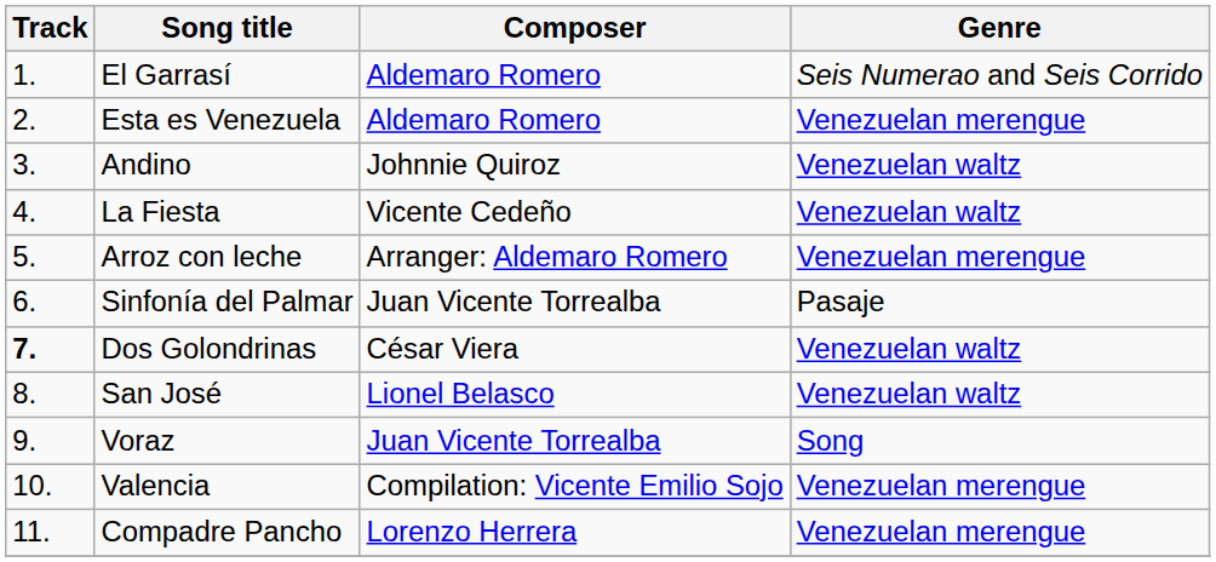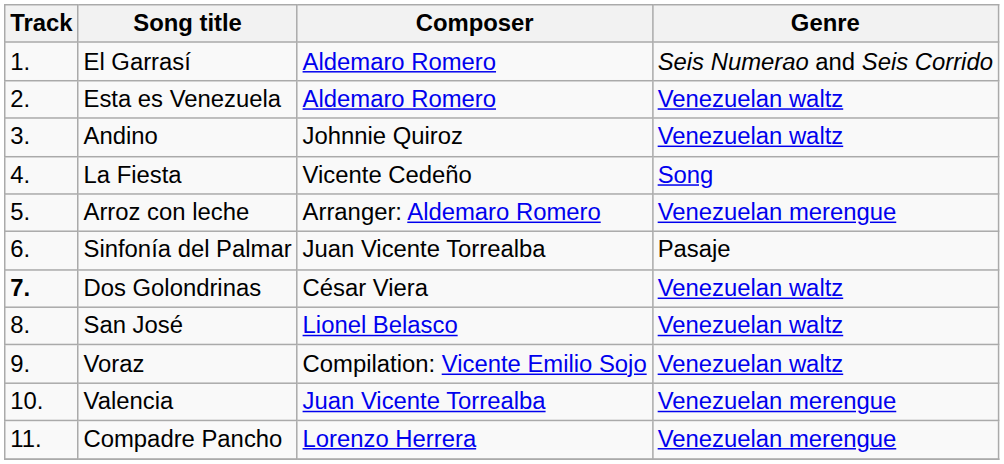Esta es Venezuela | Genre: Venezuelan merengue -> Venezuelan waltz
La Fiesta | Genre: Venezuelan waltz -> Song
Voraz | Composer: Juan Vicente Torrealba -> Compilation: Vicente Emilio Sojo
Voraz | Genre: Song -> Venezuelan waltz
Valencia | Composer: Compilation: Vicente Emilio Sojo -> Juan Vicente Torrealba
